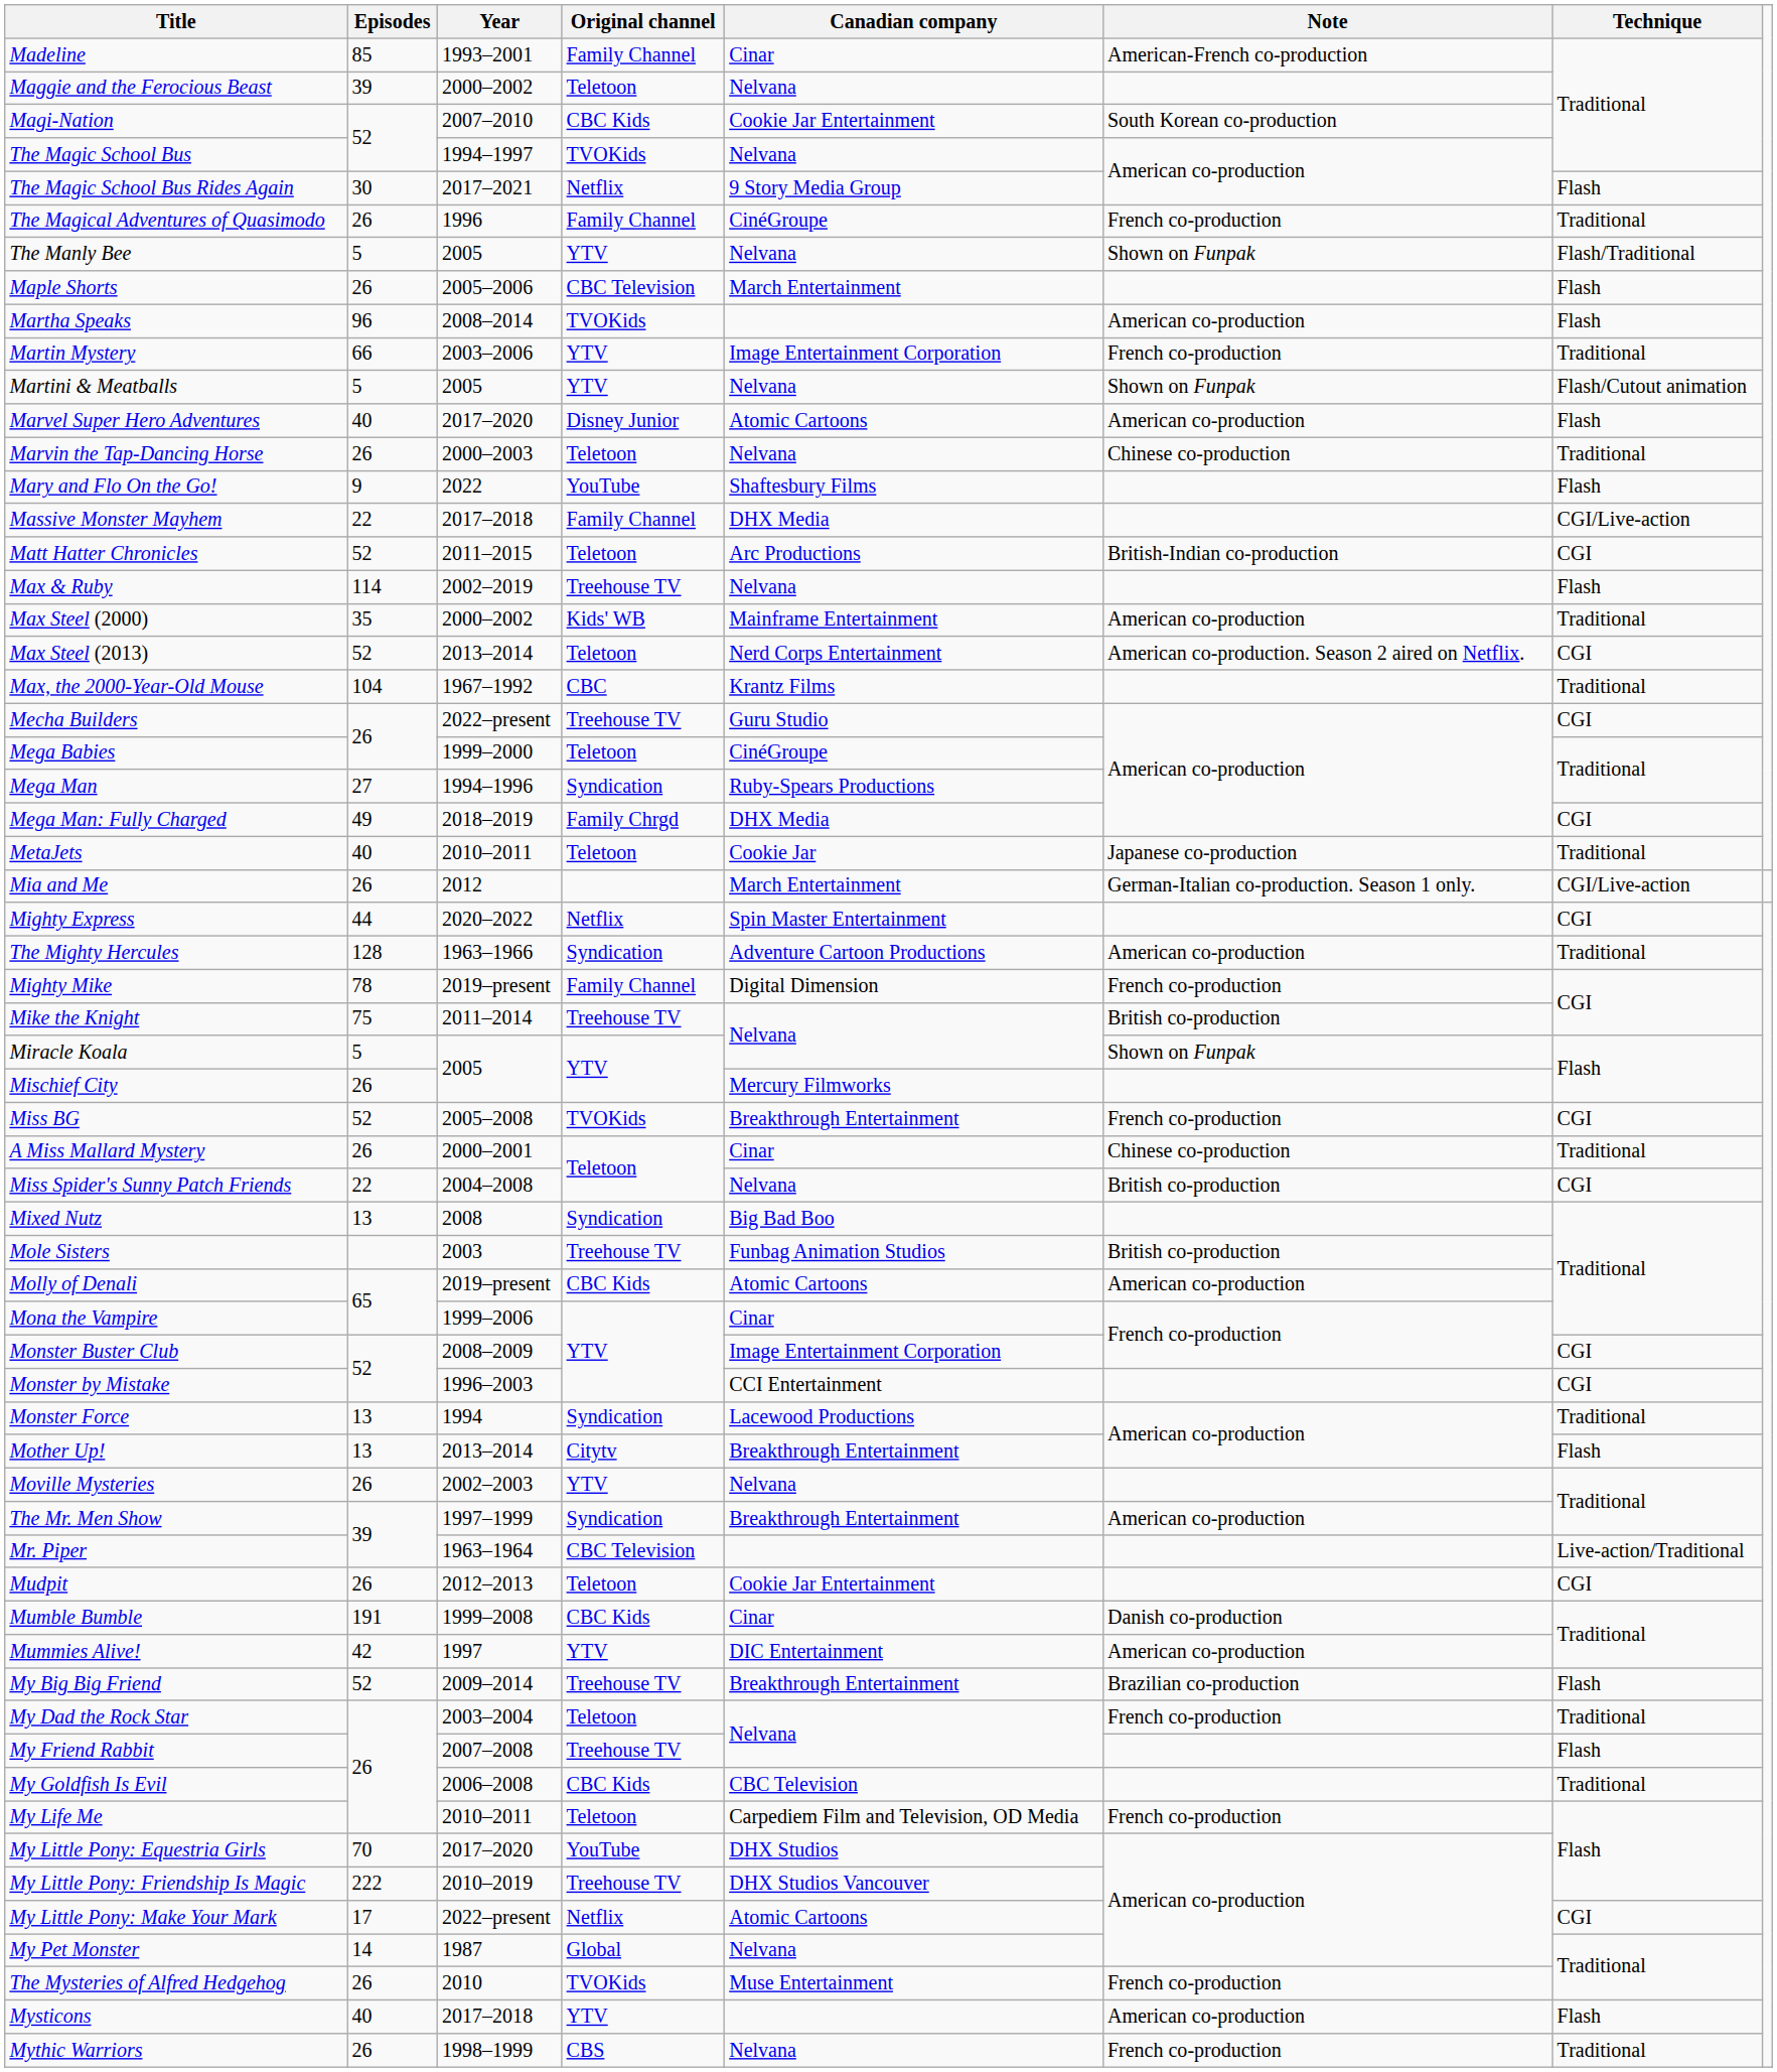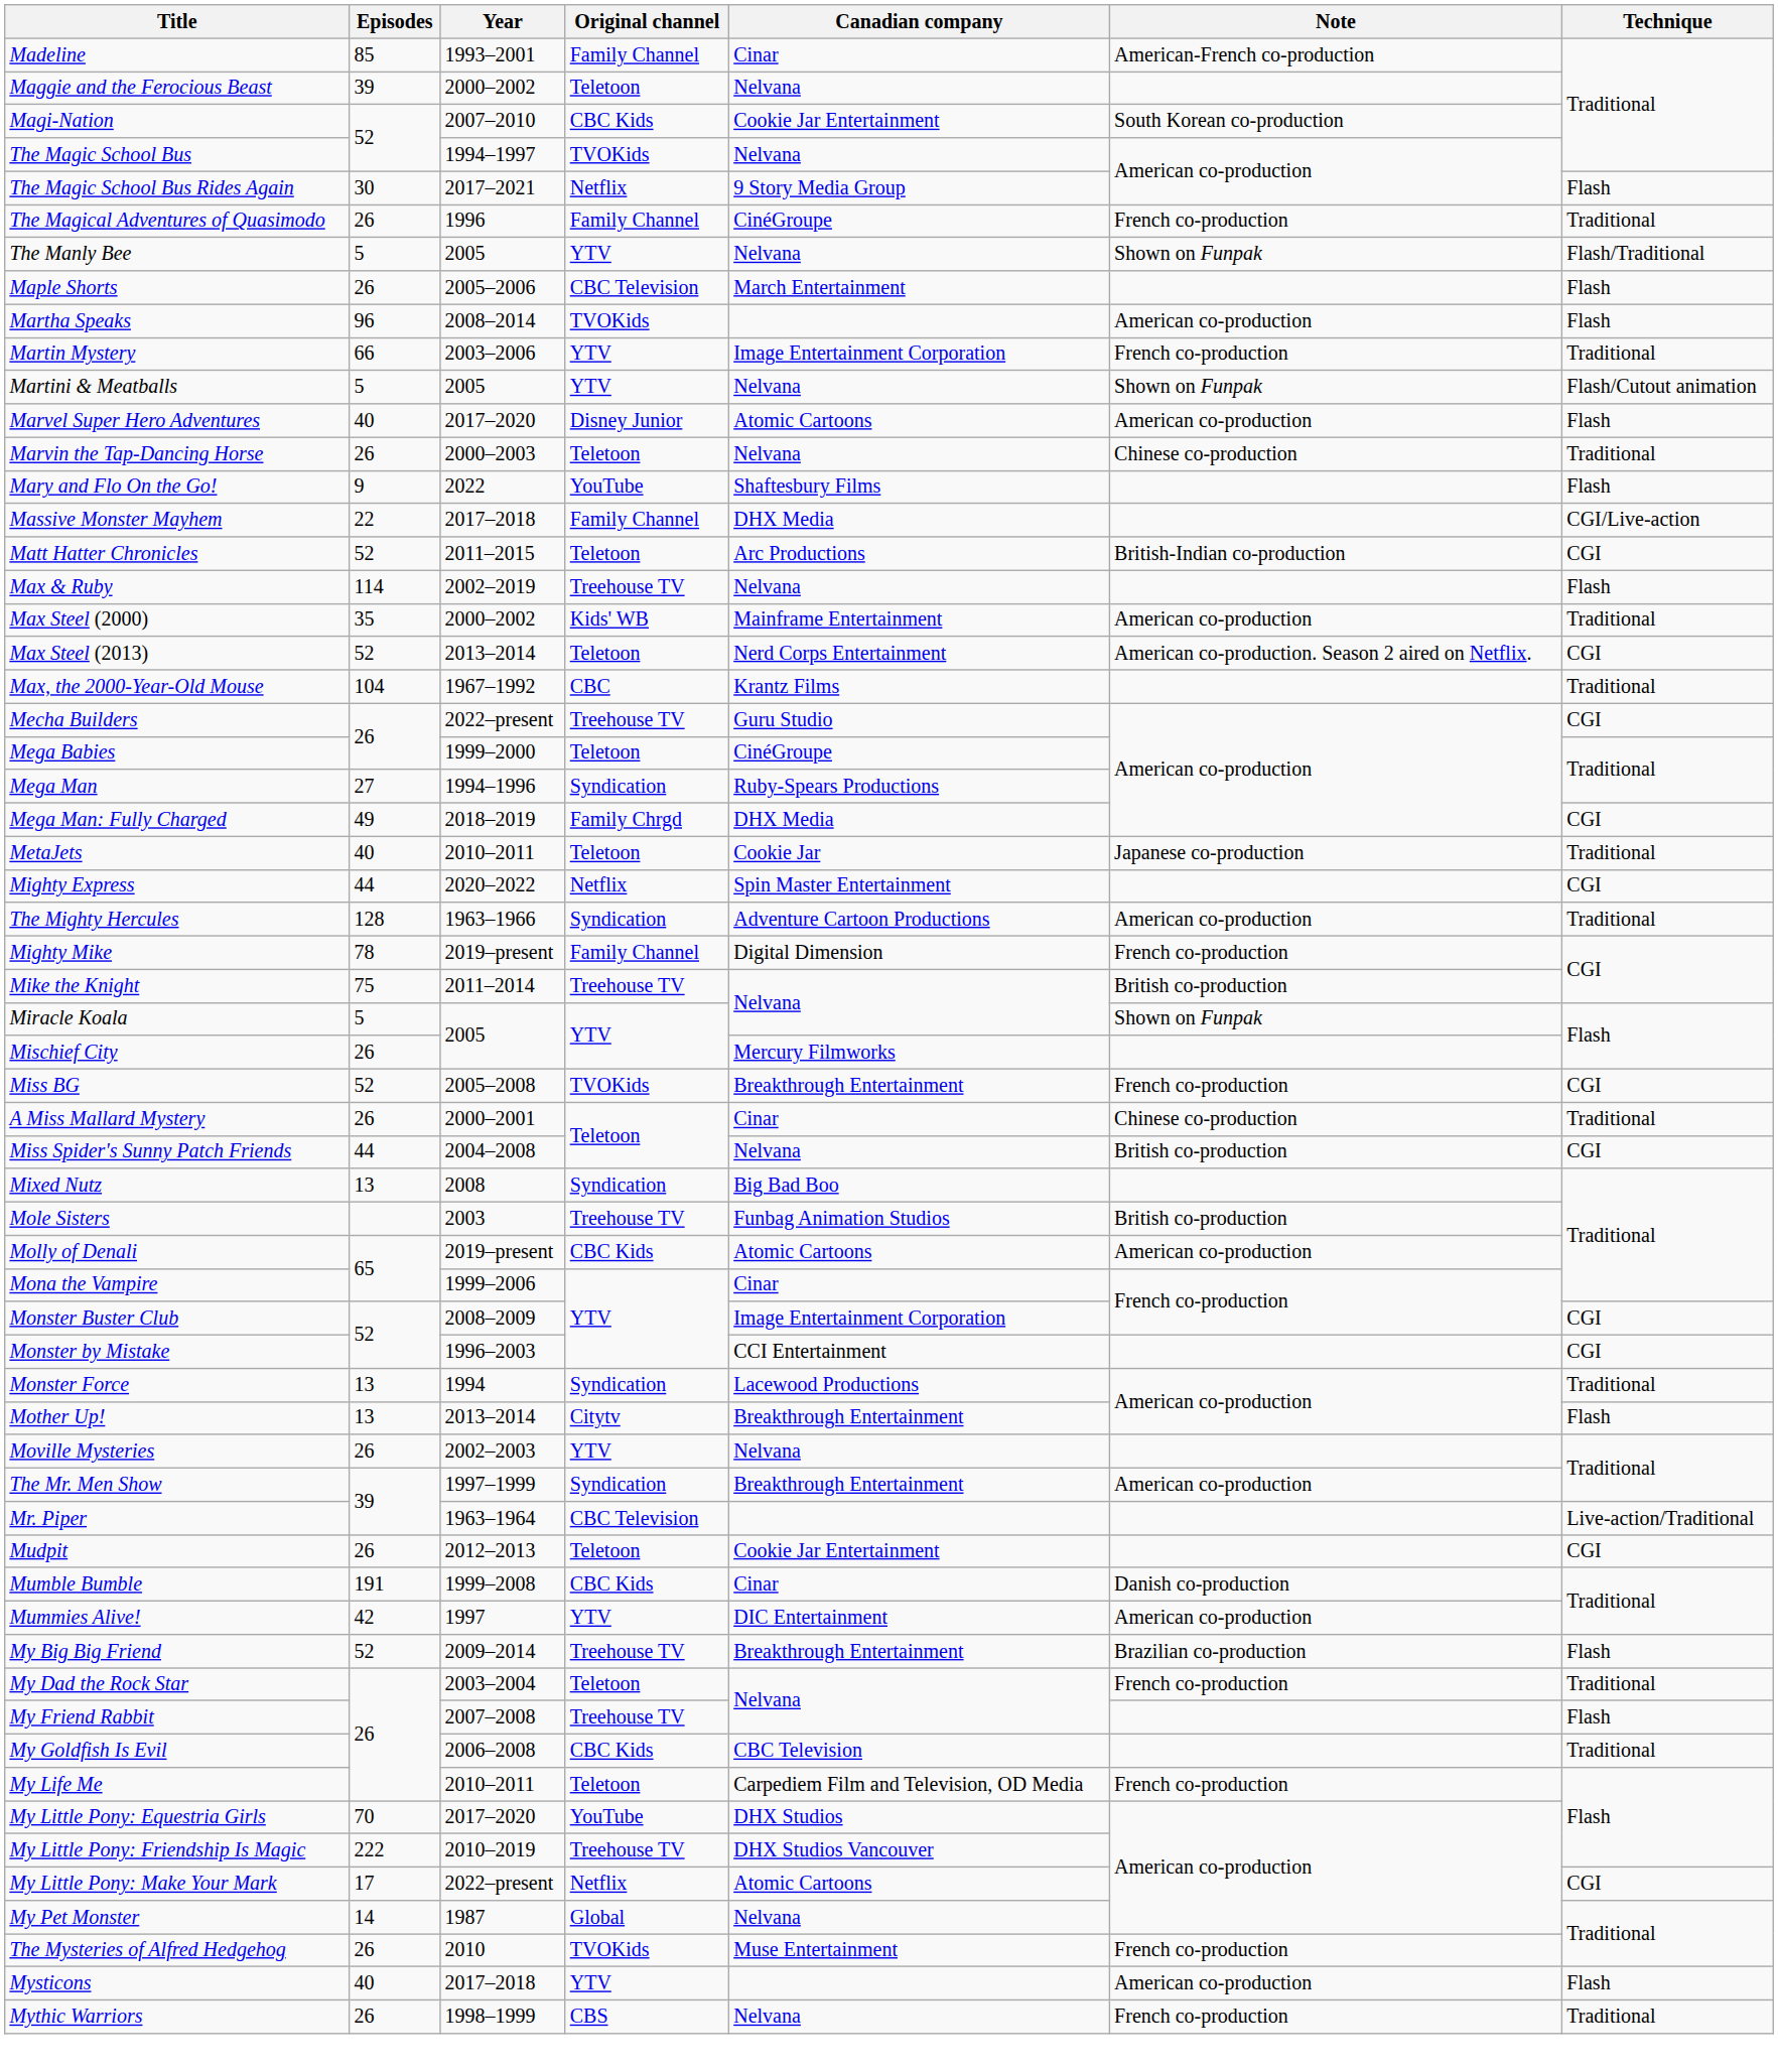- row: Mia and Me | 26 | 2012 | March Entertainment | German-Italian co-production. Season 1 only. | CGI/Live-action
Miss Spider's Sunny Patch Friends | Episodes: 22 -> 44
